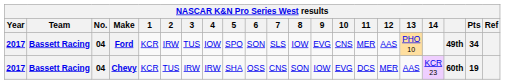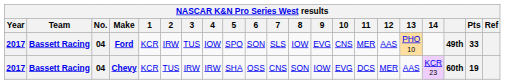Ford | Pts: 34 -> 33
